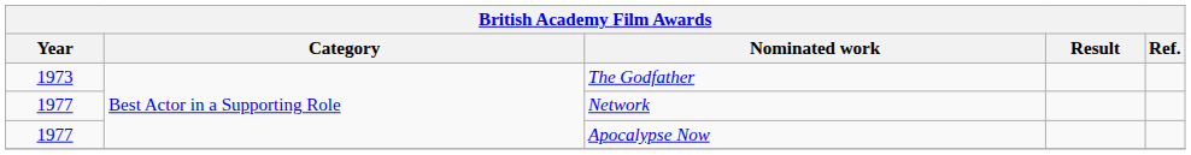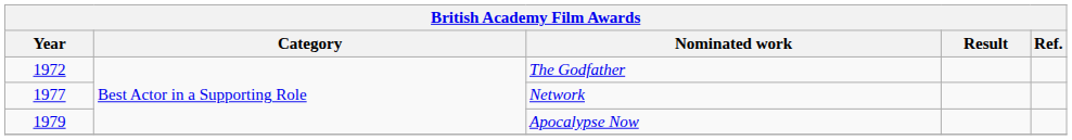The Godfather | Year: 1973 -> 1972
Apocalypse Now | Year: 1977 -> 1979
